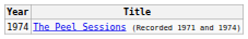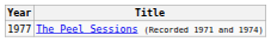The Peel Sessions (Recorded 1971 and 1974) | Year: 1974 -> 1977
